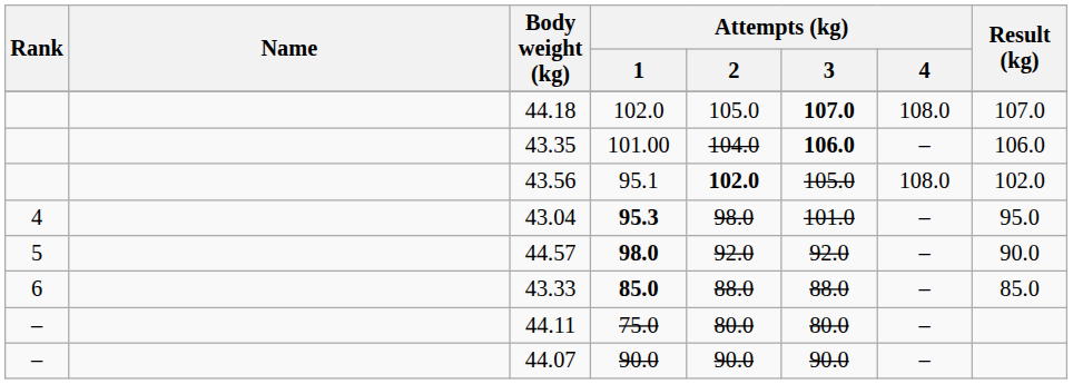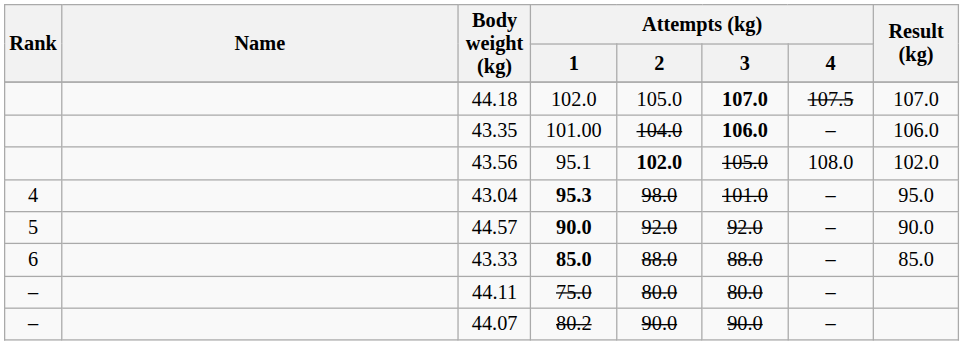44.18 | Attempts (kg) / 4: 108.0 -> 107.5
44.57 | Attempts (kg) / 1: 98.0 -> 90.0
44.07 | Attempts (kg) / 1: 90.0 -> 80.2
